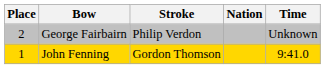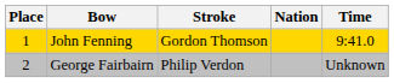rows swapped: John Fenning <-> George Fairbairn
